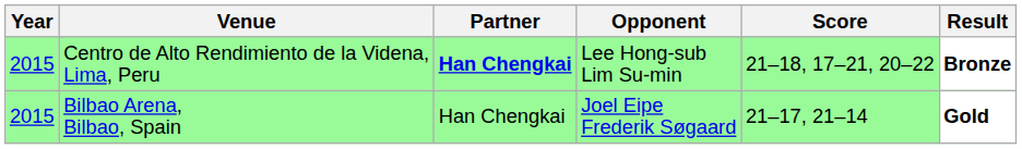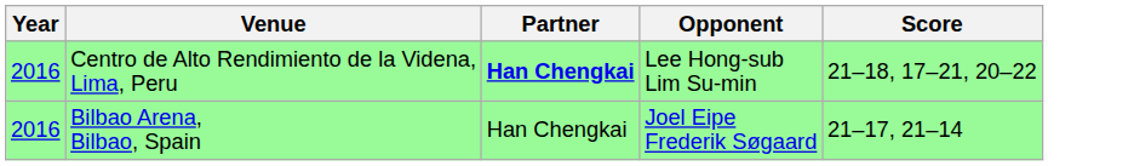- column: Result | Bronze | Gold
Centro de Alto Rendimiento de la Videna, Lima, Peru | Year: 2015 -> 2016
Bilbao Arena, Bilbao, Spain | Year: 2015 -> 2016
